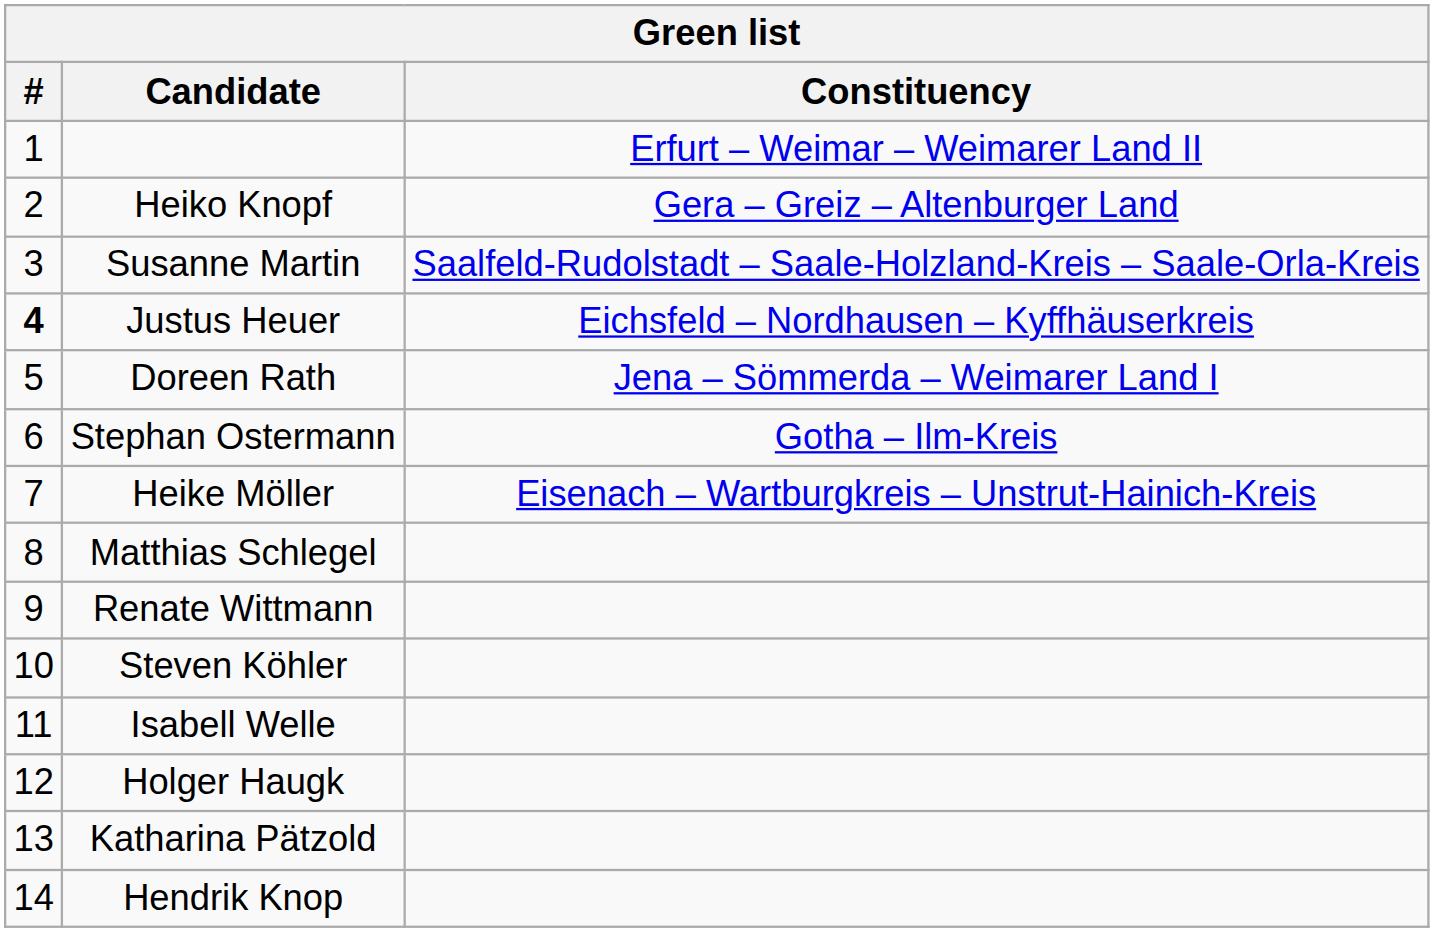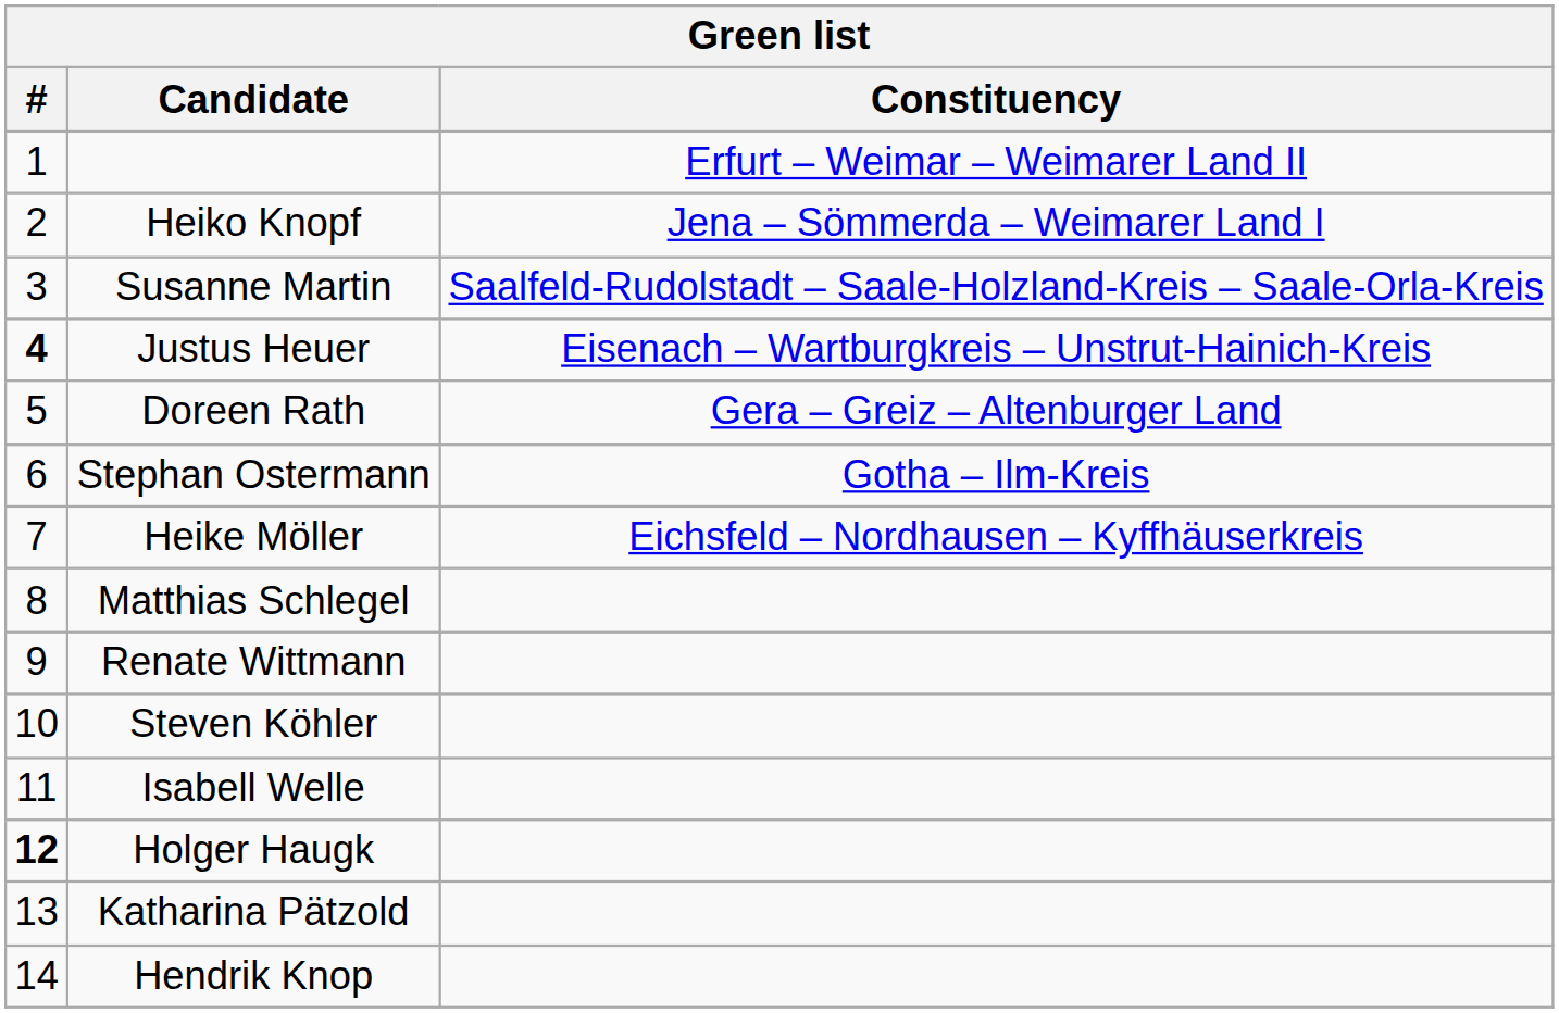Heiko Knopf | Constituency: Gera – Greiz – Altenburger Land -> Jena – Sömmerda – Weimarer Land I
Justus Heuer | Constituency: Eichsfeld – Nordhausen – Kyffhäuserkreis -> Eisenach – Wartburgkreis – Unstrut-Hainich-Kreis
Doreen Rath | Constituency: Jena – Sömmerda – Weimarer Land I -> Gera – Greiz – Altenburger Land
Heike Möller | Constituency: Eisenach – Wartburgkreis – Unstrut-Hainich-Kreis -> Eichsfeld – Nordhausen – Kyffhäuserkreis
Holger Haugk | #: normal -> bold
